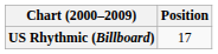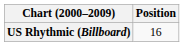US Rhythmic (Billboard) | Position: 17 -> 16
